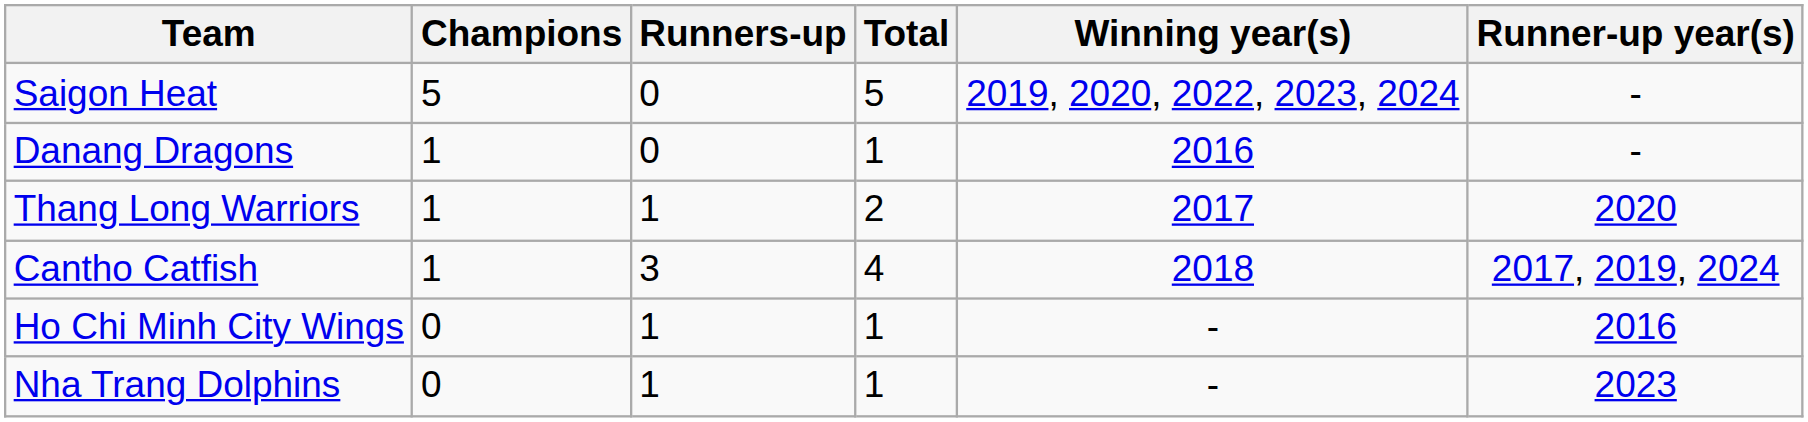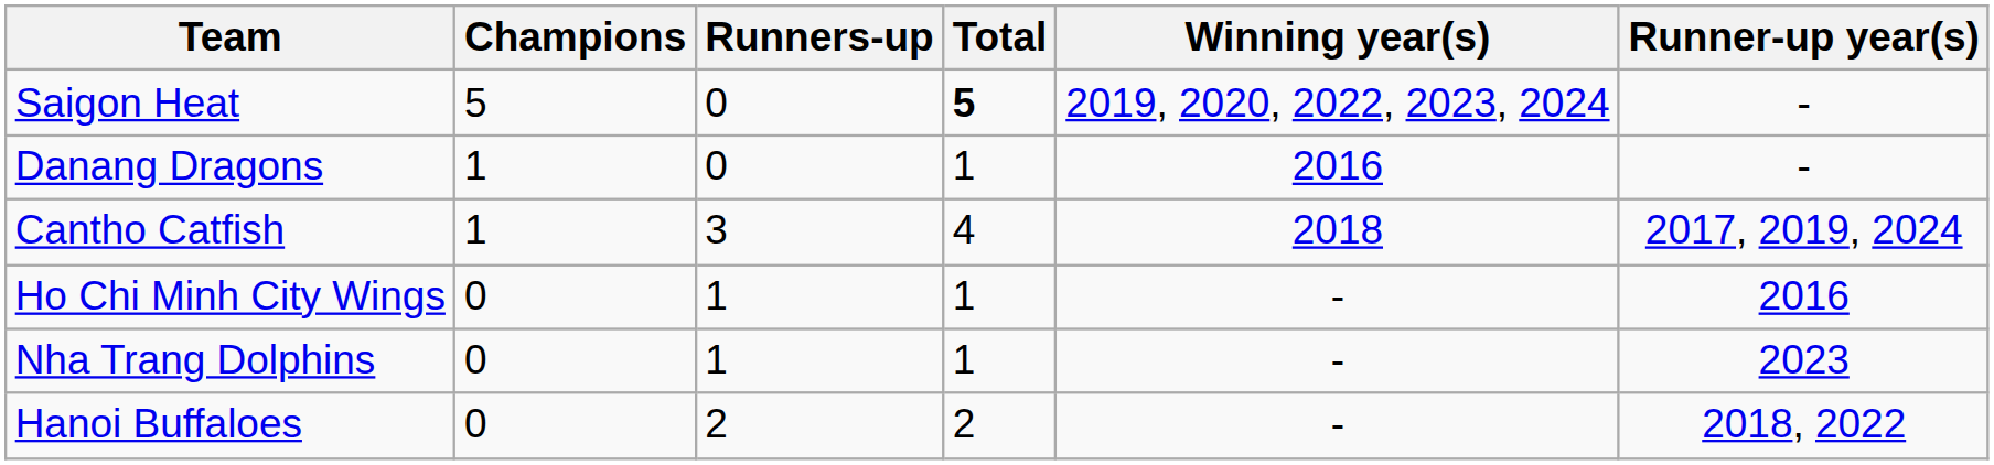Saigon Heat | Total: normal -> bold
- row: Thang Long Warriors | 1 | 1 | 2 | 2017 | 2020
+ row: Hanoi Buffaloes | 0 | 2 | 2 | - | 2018, 2022
